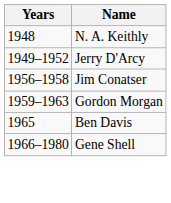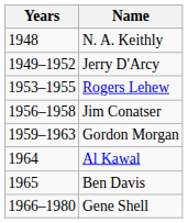+ row: 1953–1955 | Rogers Lehew
+ row: 1964 | Al Kawal
